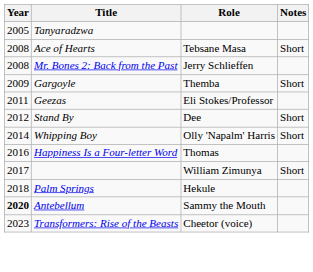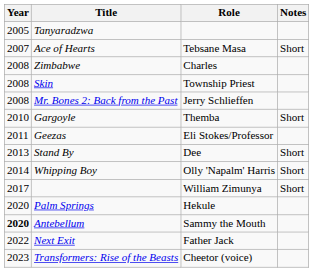Ace of Hearts | Year: 2008 -> 2007
+ row: 2008 | Zimbabwe | Charles
+ row: 2008 | Skin | Township Priest
Gargoyle | Year: 2009 -> 2010
Stand By | Year: 2012 -> 2013
- row: 2016 | Happiness Is a Four-letter Word | Thomas
Palm Springs | Year: 2018 -> 2020
+ row: 2022 | Next Exit | Father Jack
